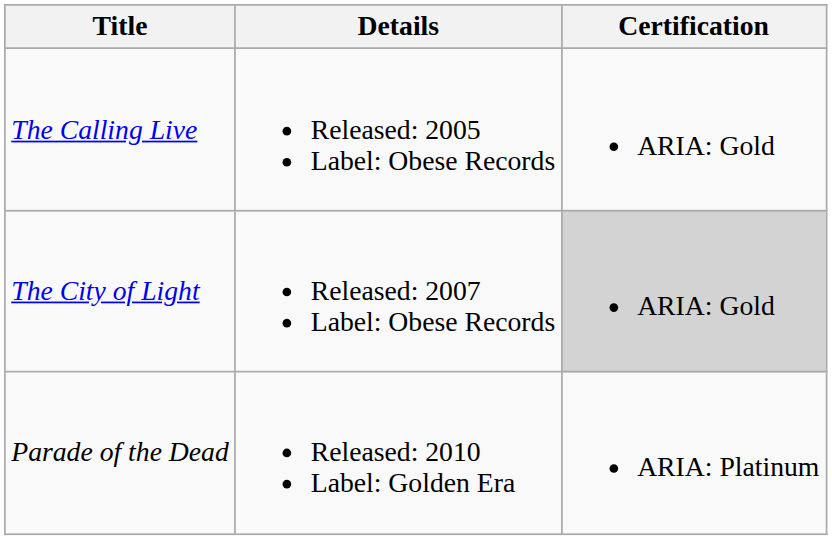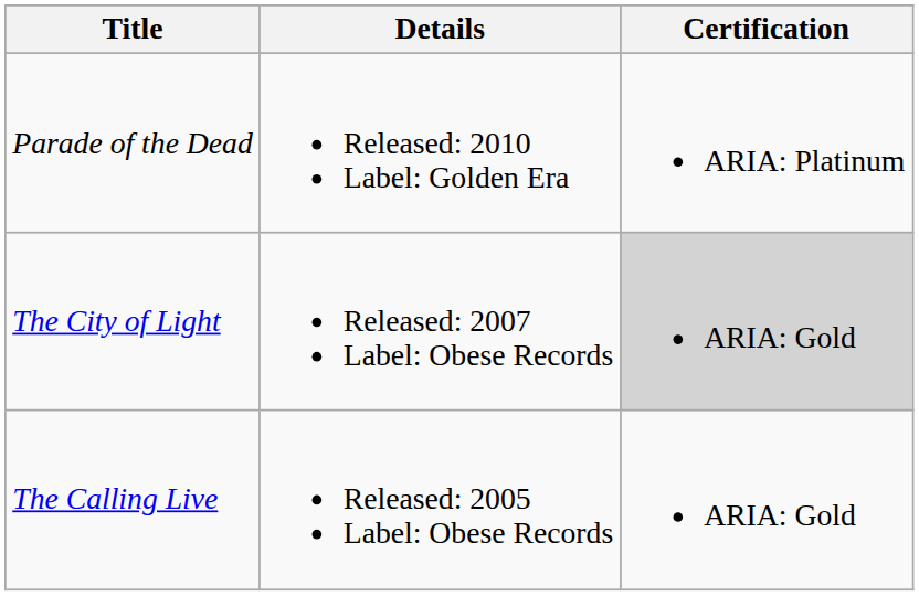rows swapped: The Calling Live <-> Parade of the Dead
